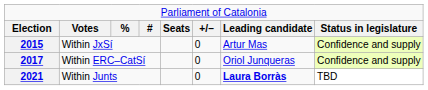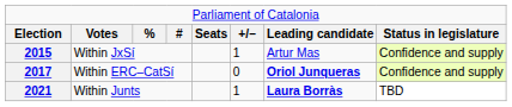2015 | column 6: 0 -> 1
2017 | column 7: normal -> bold
2021 | column 6: 0 -> 1
